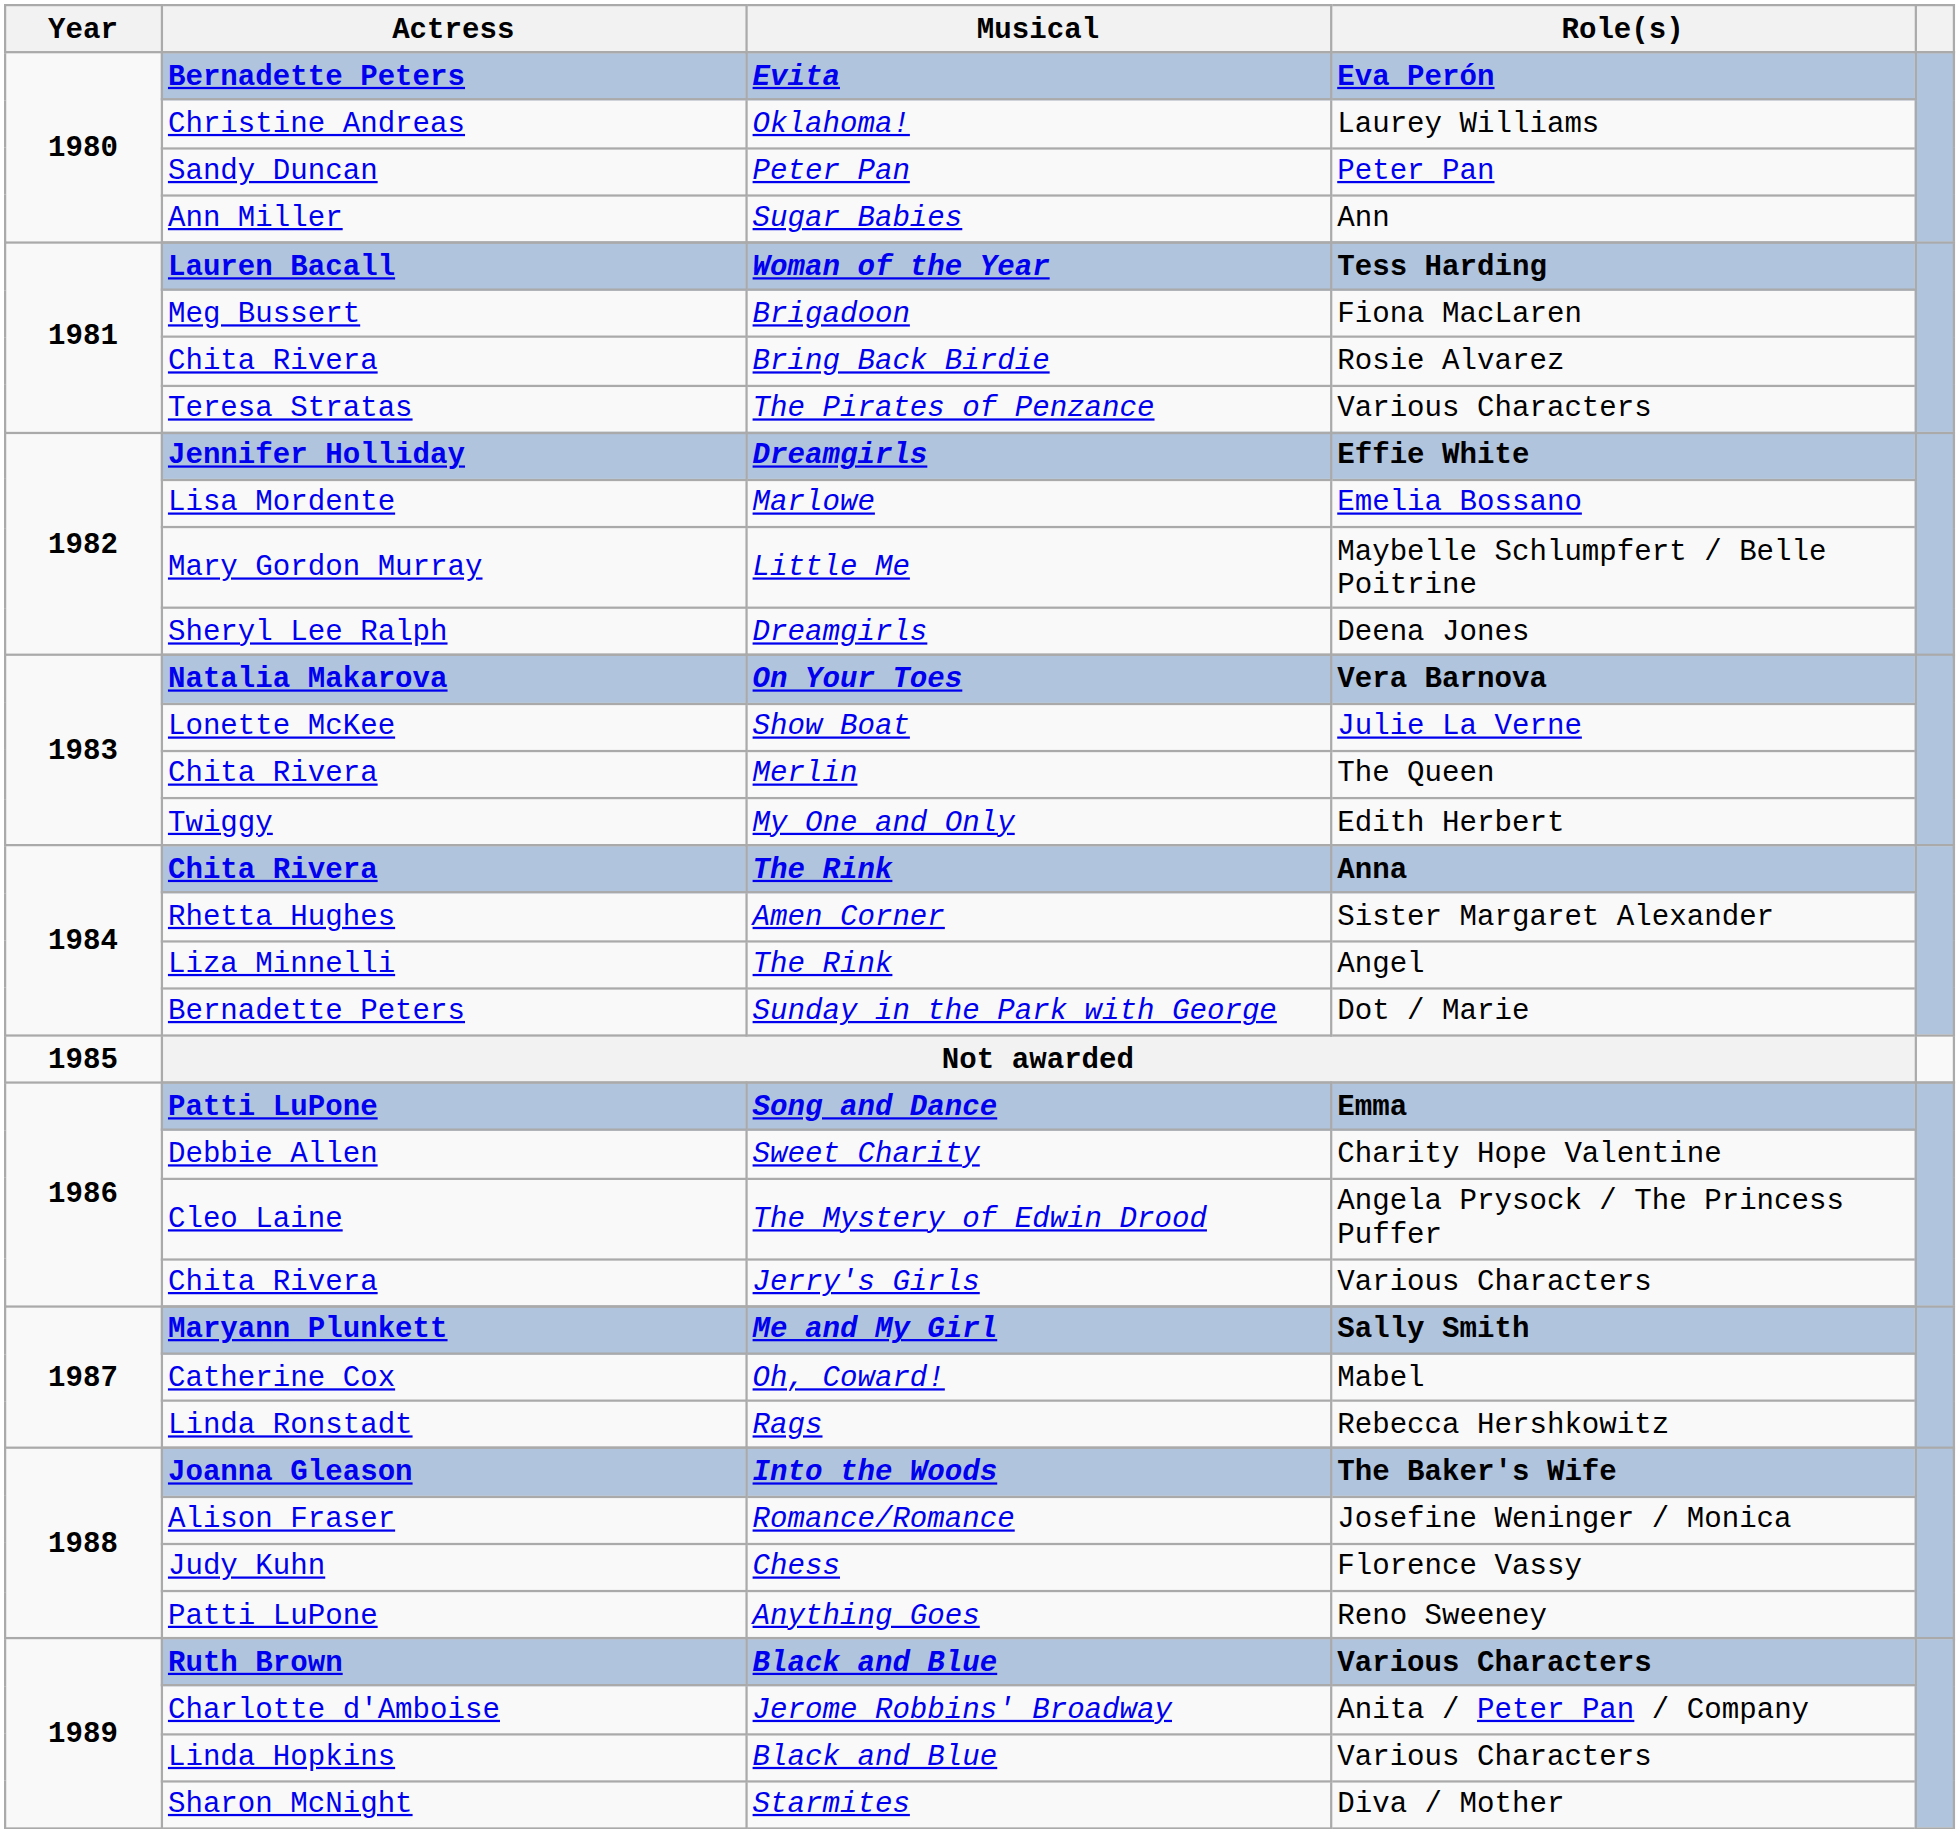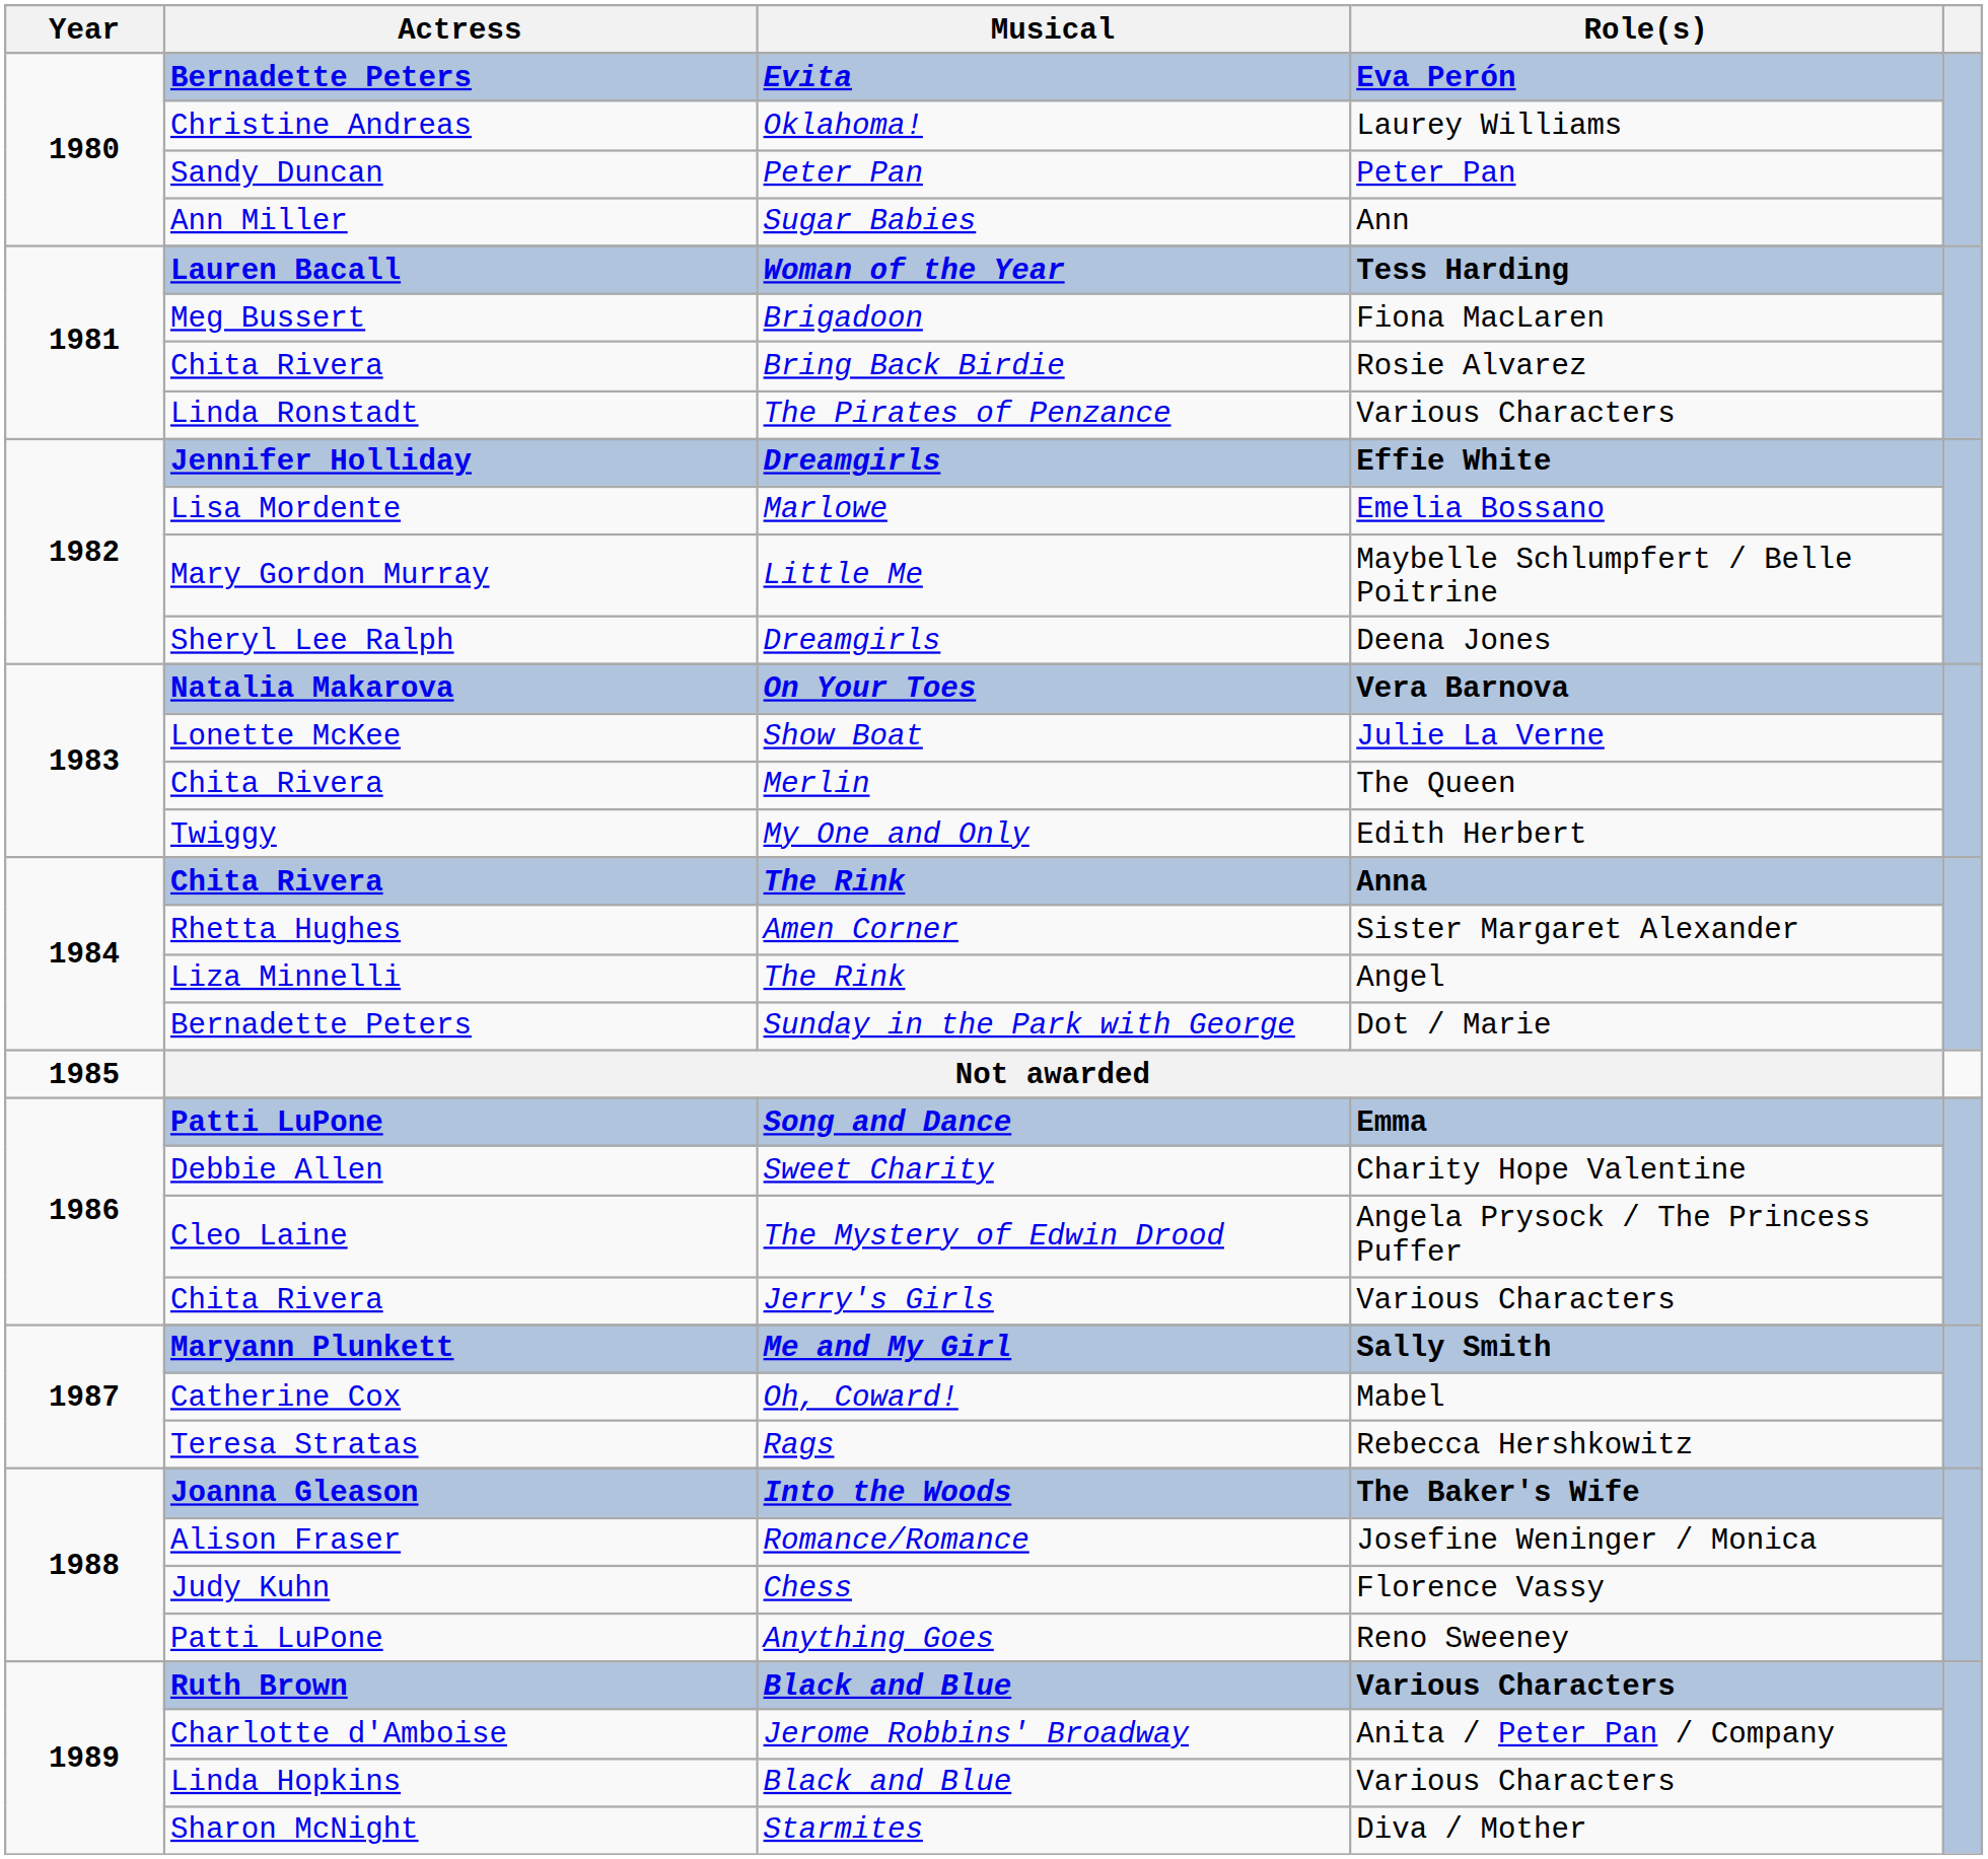The Pirates of Penzance | Actress: Teresa Stratas -> Linda Ronstadt
Rags | Actress: Linda Ronstadt -> Teresa Stratas
